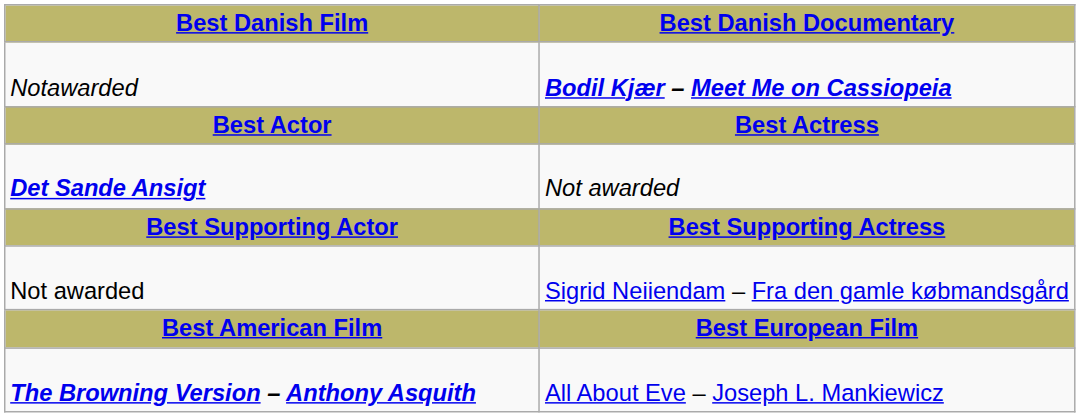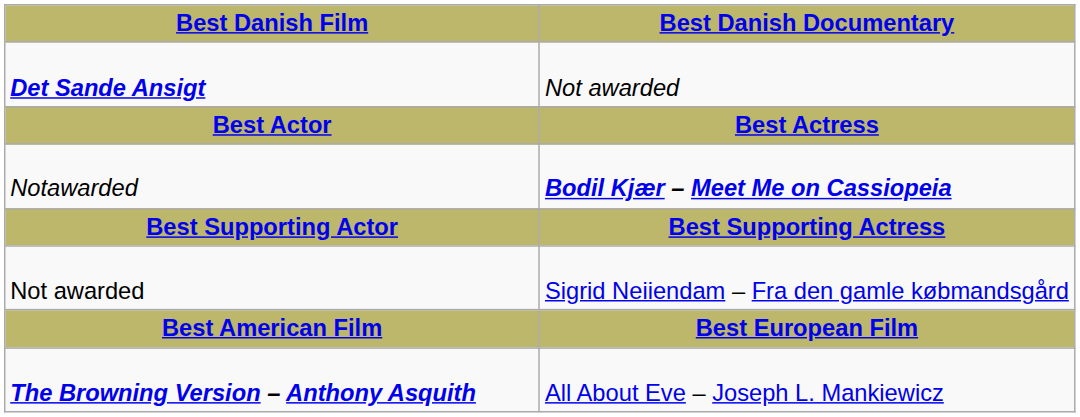rows swapped: Det Sande Ansigt <-> Notawarded
